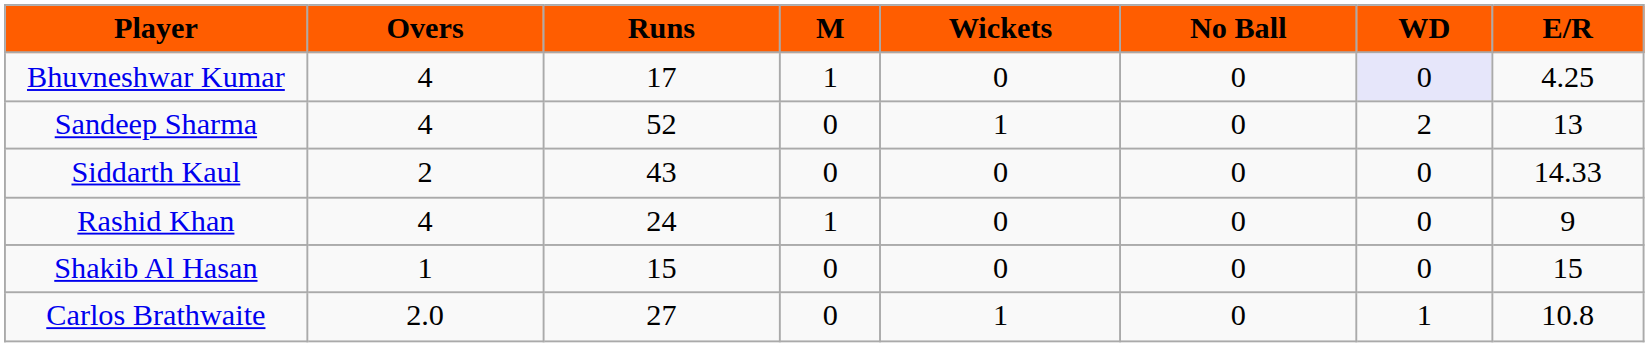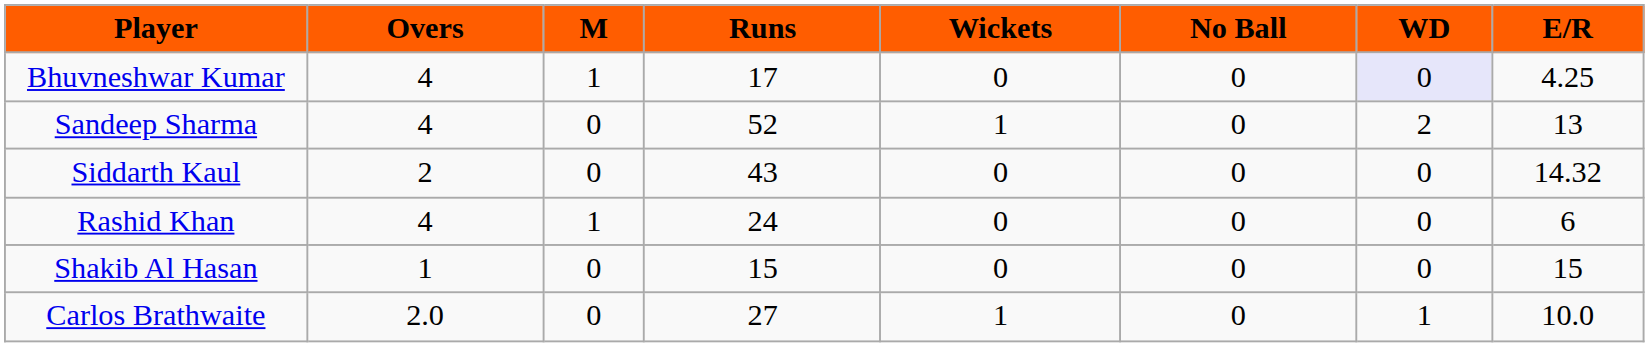columns swapped: M <-> Runs
Siddarth Kaul | E/R: 14.33 -> 14.32
Rashid Khan | E/R: 9 -> 6
Carlos Brathwaite | E/R: 10.8 -> 10.0
